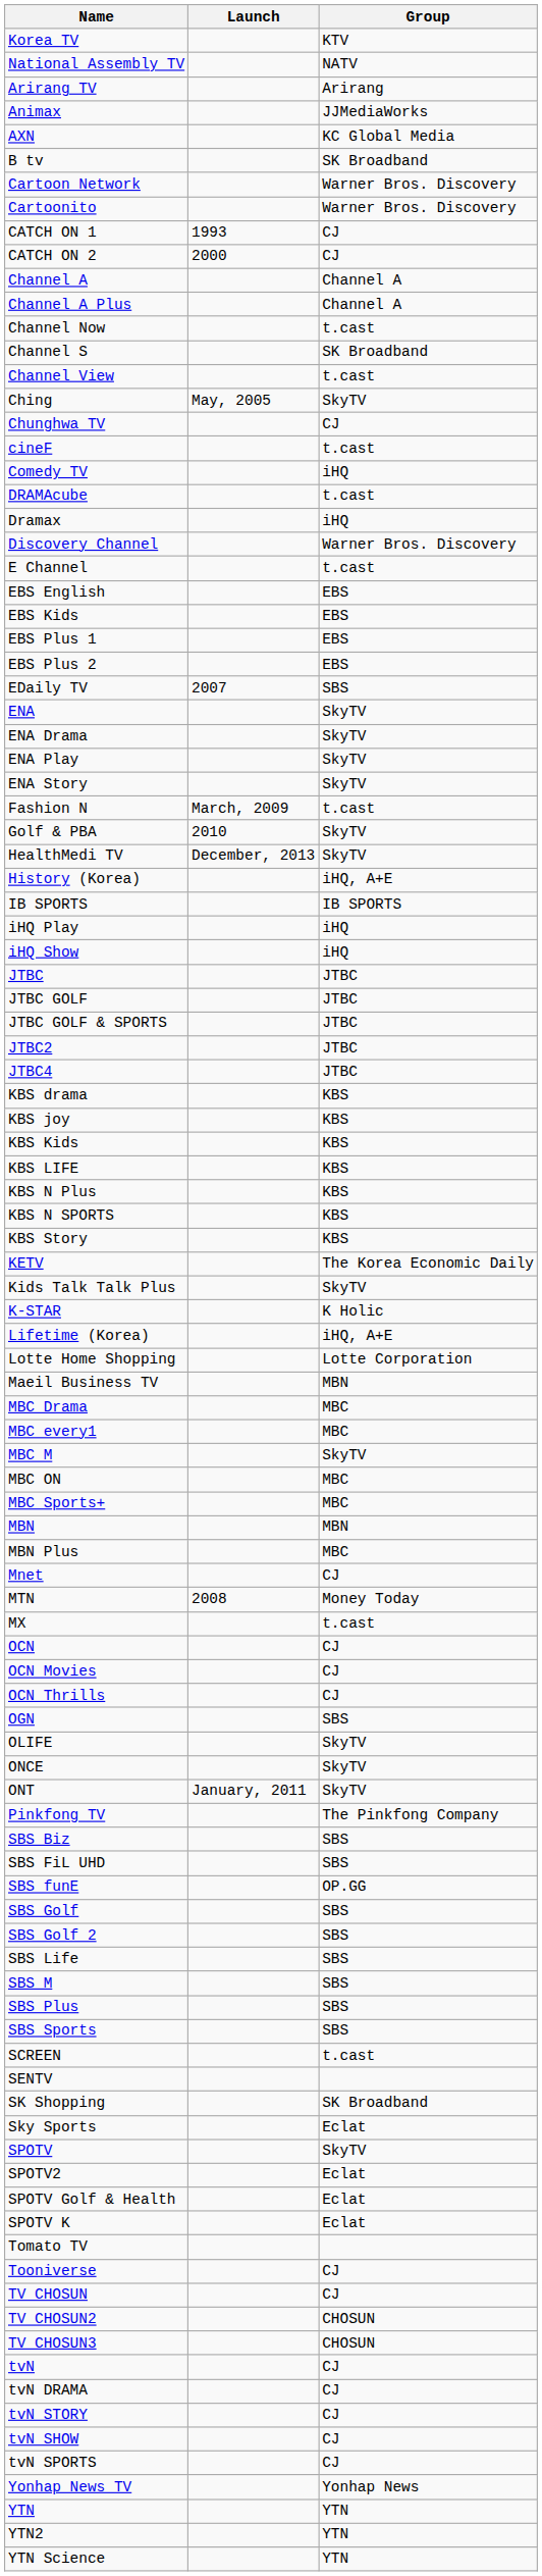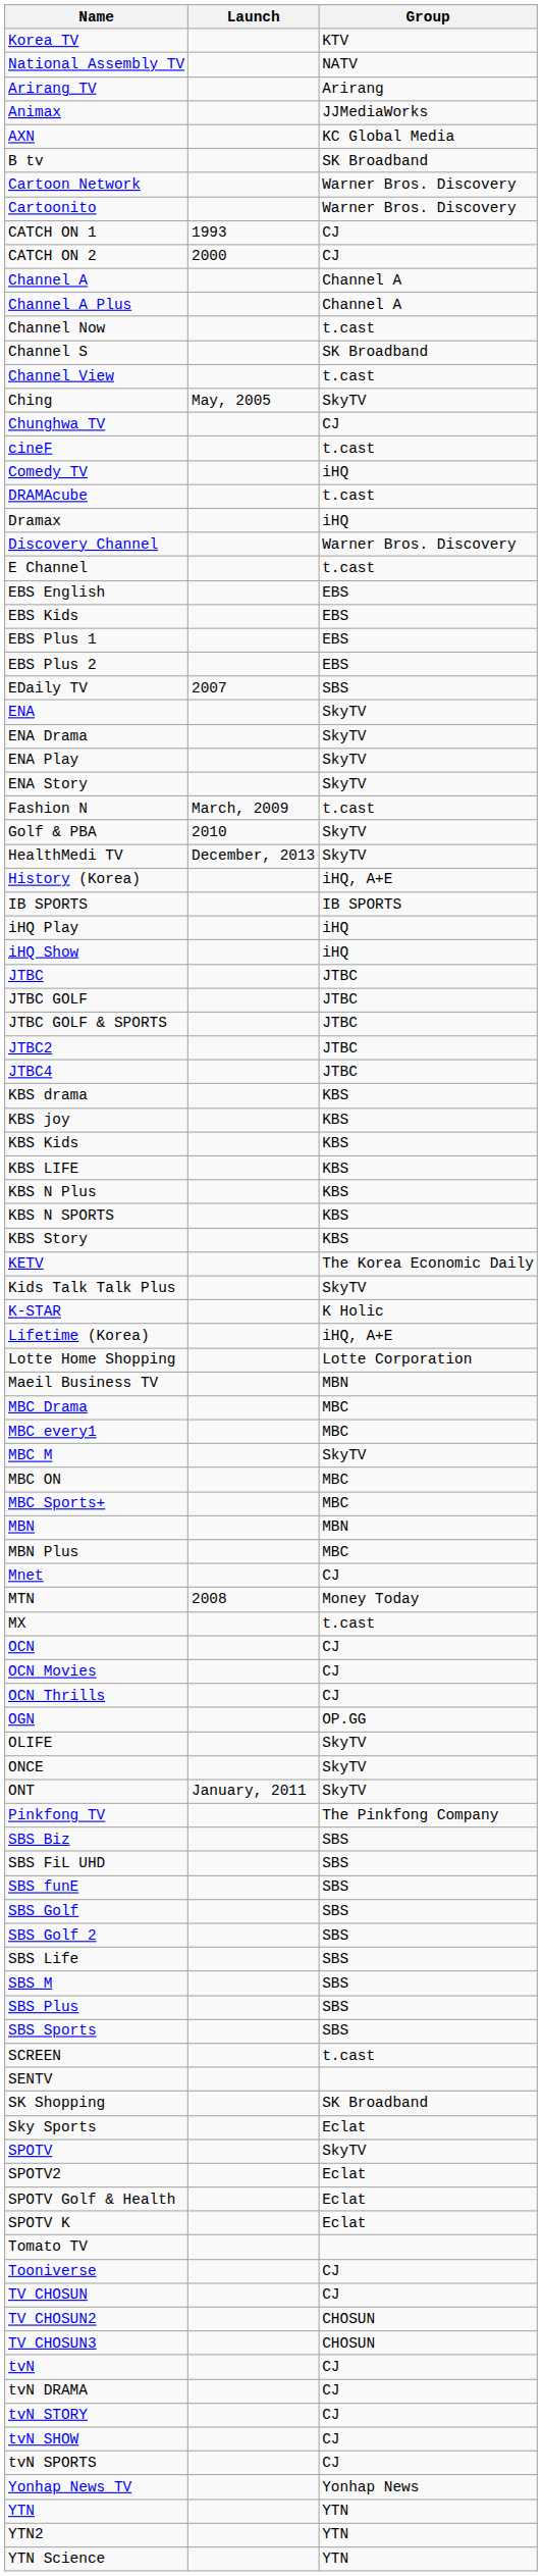OGN | Group: SBS -> OP.GG
SBS funE | Group: OP.GG -> SBS
